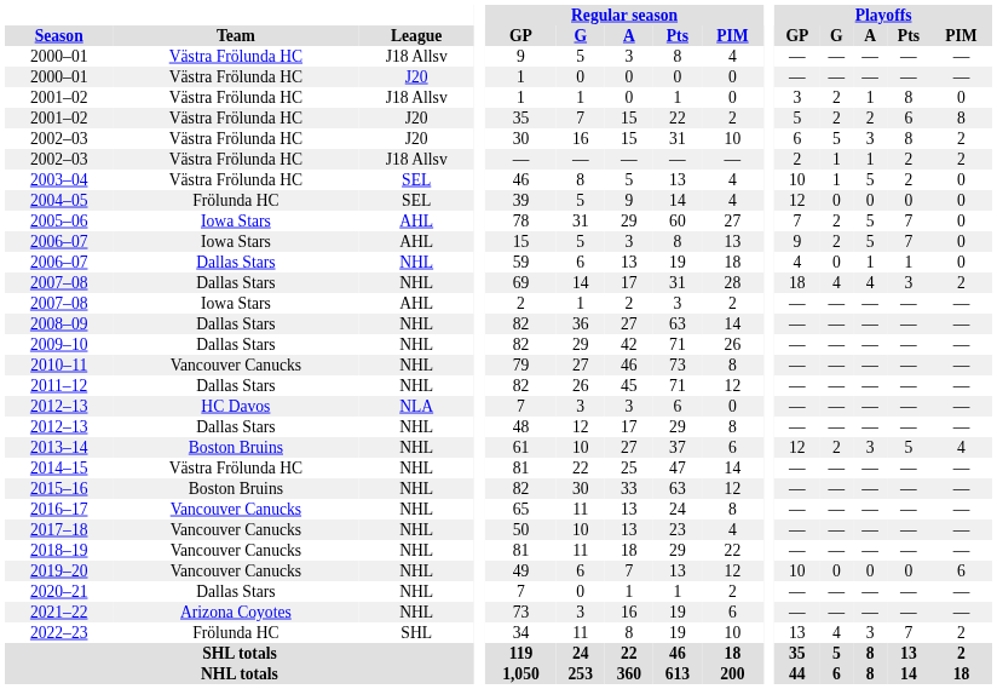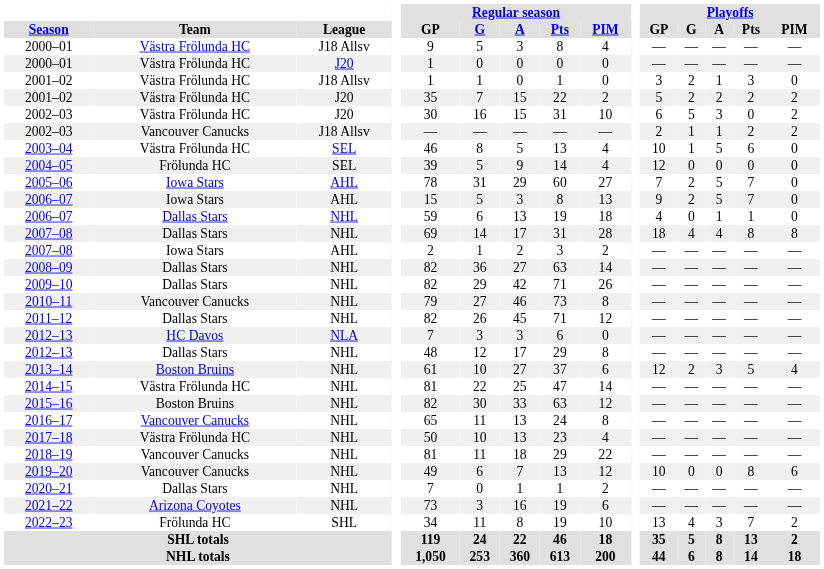2001–02 / J18 Allsv | Playoffs / Pts: 8 -> 3
2001–02 / J20 | Playoffs / Pts: 6 -> 2
2001–02 / J20 | Playoffs / PIM: 8 -> 2
2002–03 / J20 | Playoffs / Pts: 8 -> 0
2002–03 / J18 Allsv | Team: Västra Frölunda HC -> Vancouver Canucks
2003–04 | Playoffs / Pts: 2 -> 6
2007–08 / NHL | Playoffs / Pts: 3 -> 8
2007–08 / NHL | Playoffs / PIM: 2 -> 8
2017–18 | Team: Vancouver Canucks -> Västra Frölunda HC
2019–20 | Playoffs / Pts: 0 -> 8
